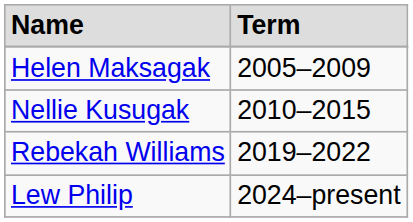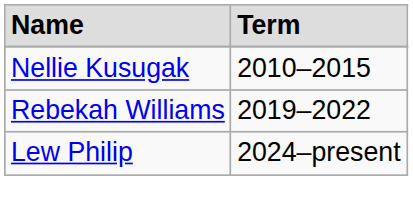- row: Helen Maksagak | 2005–2009
